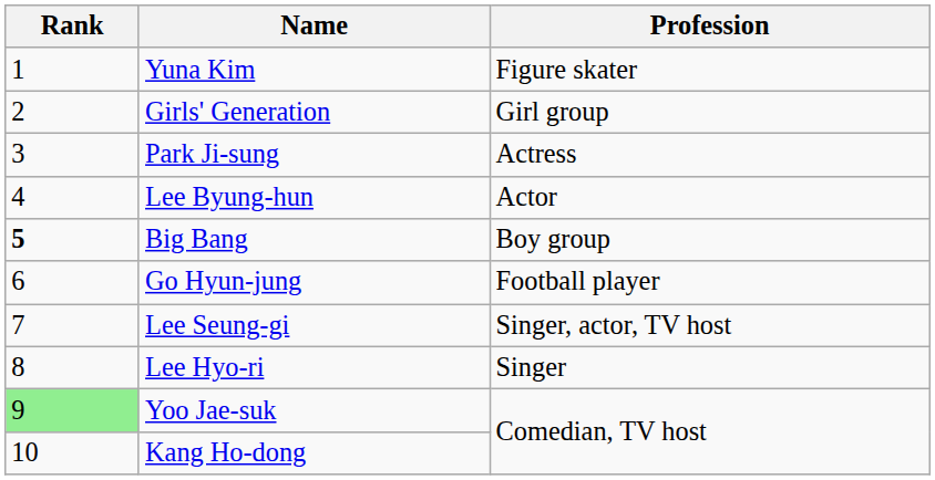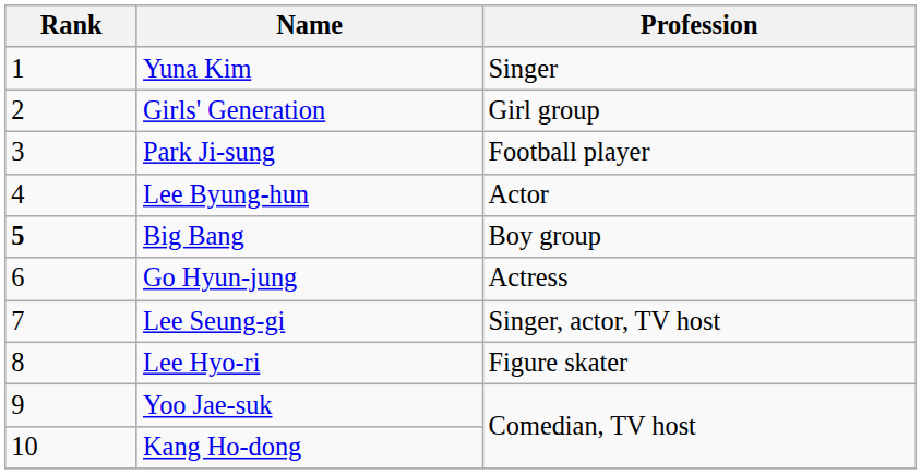Yuna Kim | Profession: Figure skater -> Singer
Park Ji-sung | Profession: Actress -> Football player
Go Hyun-jung | Profession: Football player -> Actress
Lee Hyo-ri | Profession: Singer -> Figure skater
Yoo Jae-suk | Rank: lightgreen background -> no background
